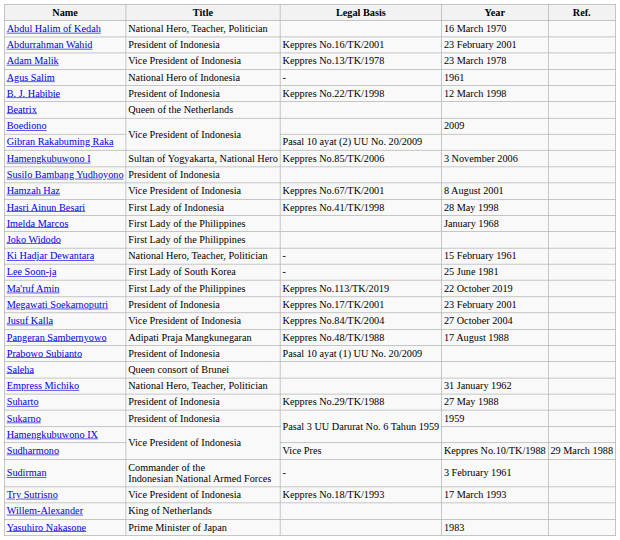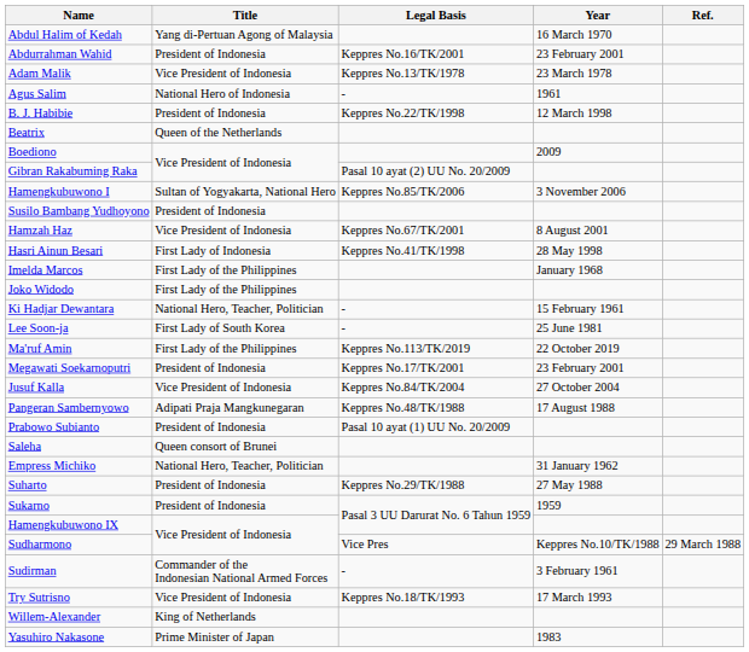Abdul Halim of Kedah | Title: National Hero, Teacher, Politician -> Yang di-Pertuan Agong of Malaysia
